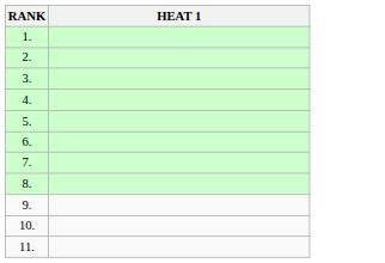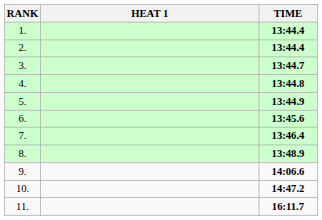+ column: TIME | 13:44.4 | 13:44.4 | 13:44.7 | 13:44.8 | 13:44.9 | 13:45.6 | 13:46.4 | 13:48.9 | 14:06.6 | 14:47.2 | 16:11.7
